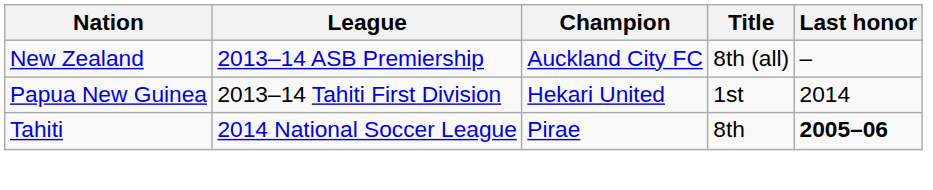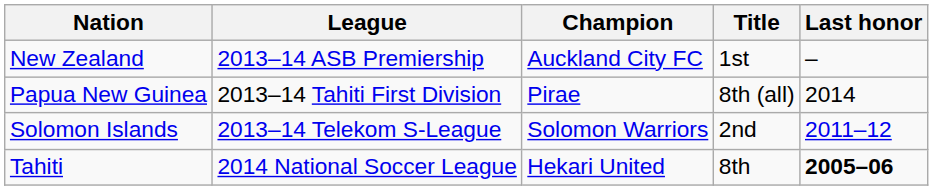New Zealand | Title: 8th (all) -> 1st
Papua New Guinea | Champion: Hekari United -> Pirae
Papua New Guinea | Title: 1st -> 8th (all)
+ row: Solomon Islands | 2013–14 Telekom S-League | Solomon Warriors | 2nd | 2011–12
Tahiti | Champion: Pirae -> Hekari United
